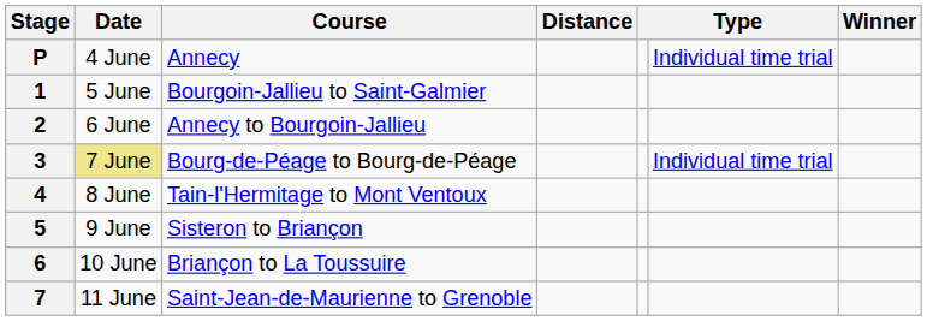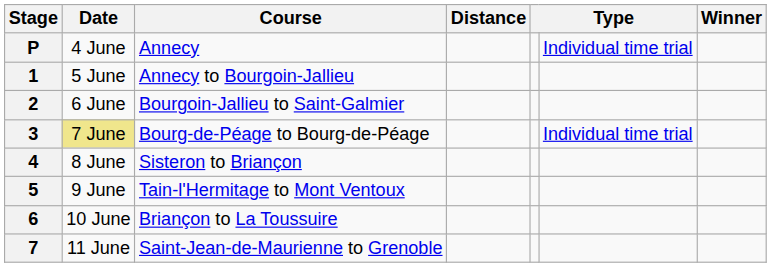1 | Course: Bourgoin-Jallieu to Saint-Galmier -> Annecy to Bourgoin-Jallieu
2 | Course: Annecy to Bourgoin-Jallieu -> Bourgoin-Jallieu to Saint-Galmier
4 | Course: Tain-l'Hermitage to Mont Ventoux -> Sisteron to Briançon
5 | Course: Sisteron to Briançon -> Tain-l'Hermitage to Mont Ventoux
